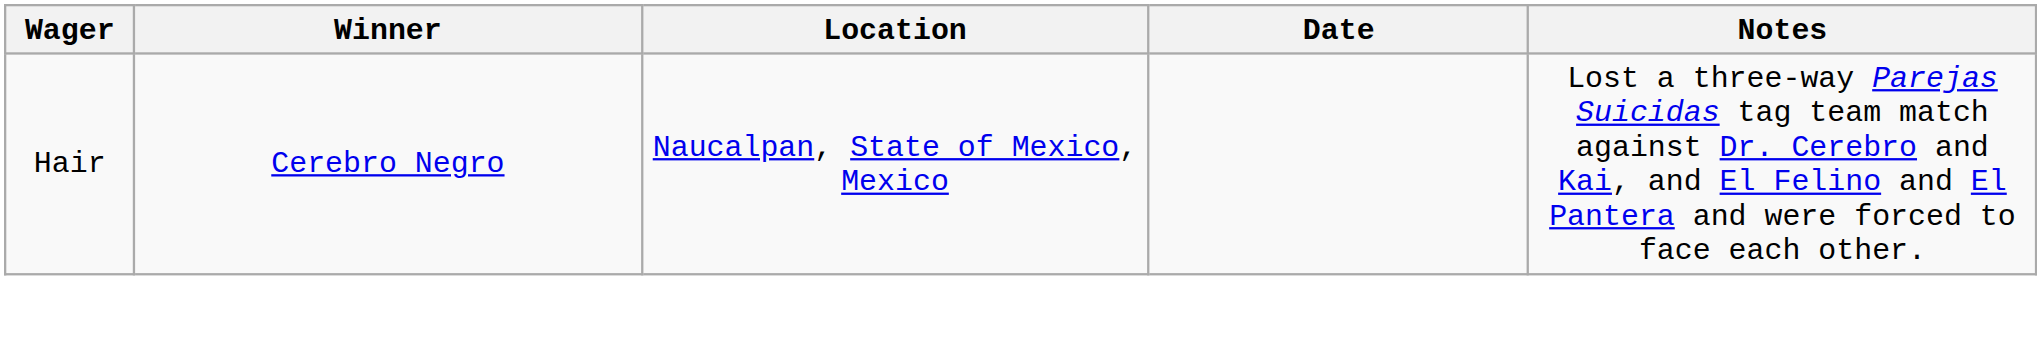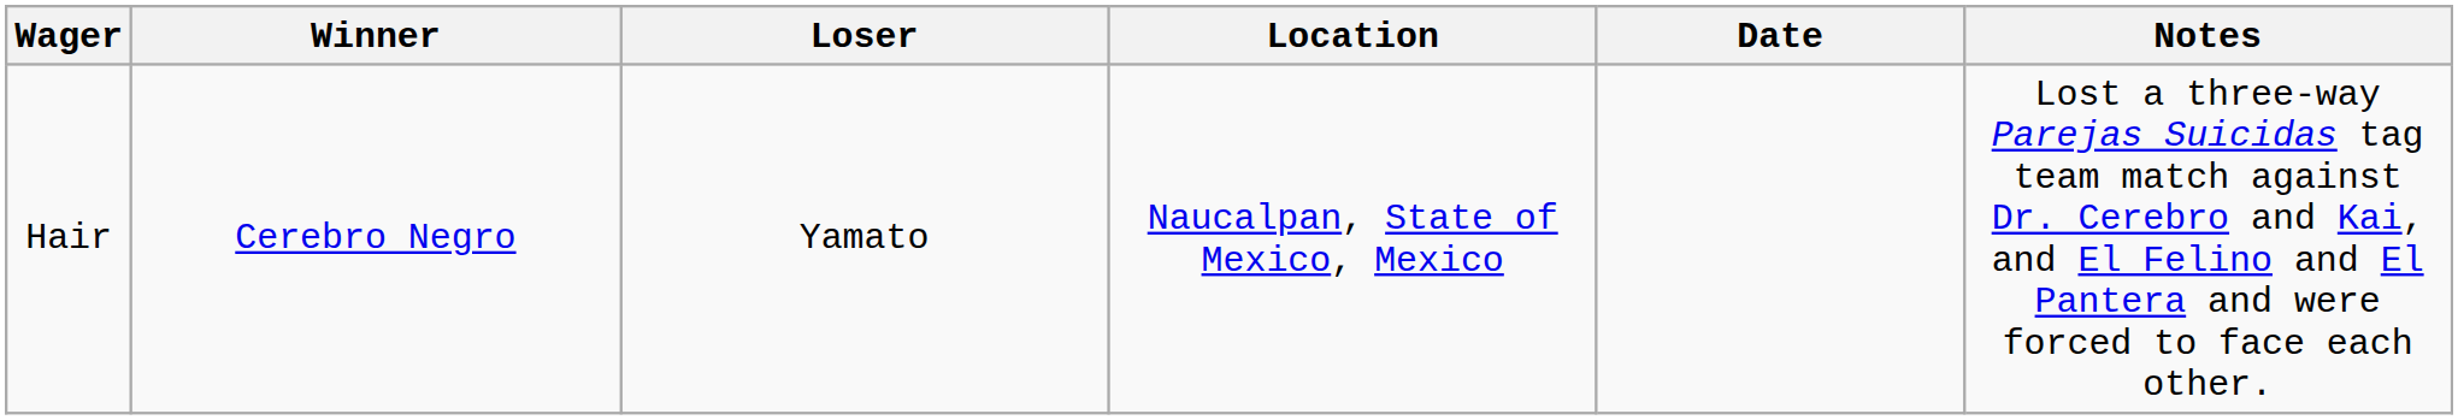+ column: Loser | Yamato
